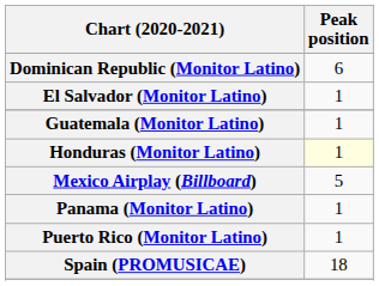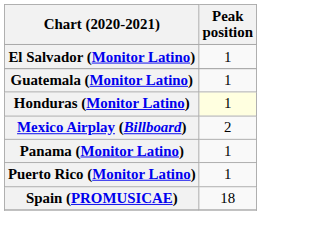- row: Dominican Republic (Monitor Latino) | 6
Mexico Airplay (Billboard) | Peak position: 5 -> 2
